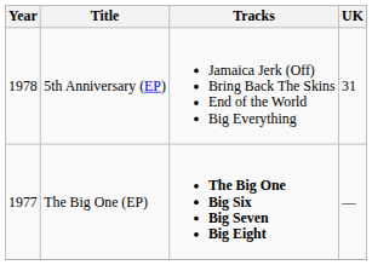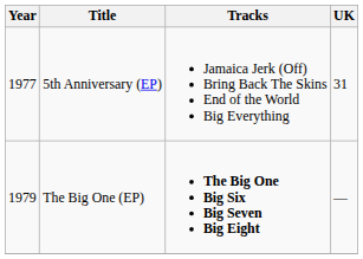5th Anniversary (EP) | Year: 1978 -> 1977
The Big One (EP) | Year: 1977 -> 1979
